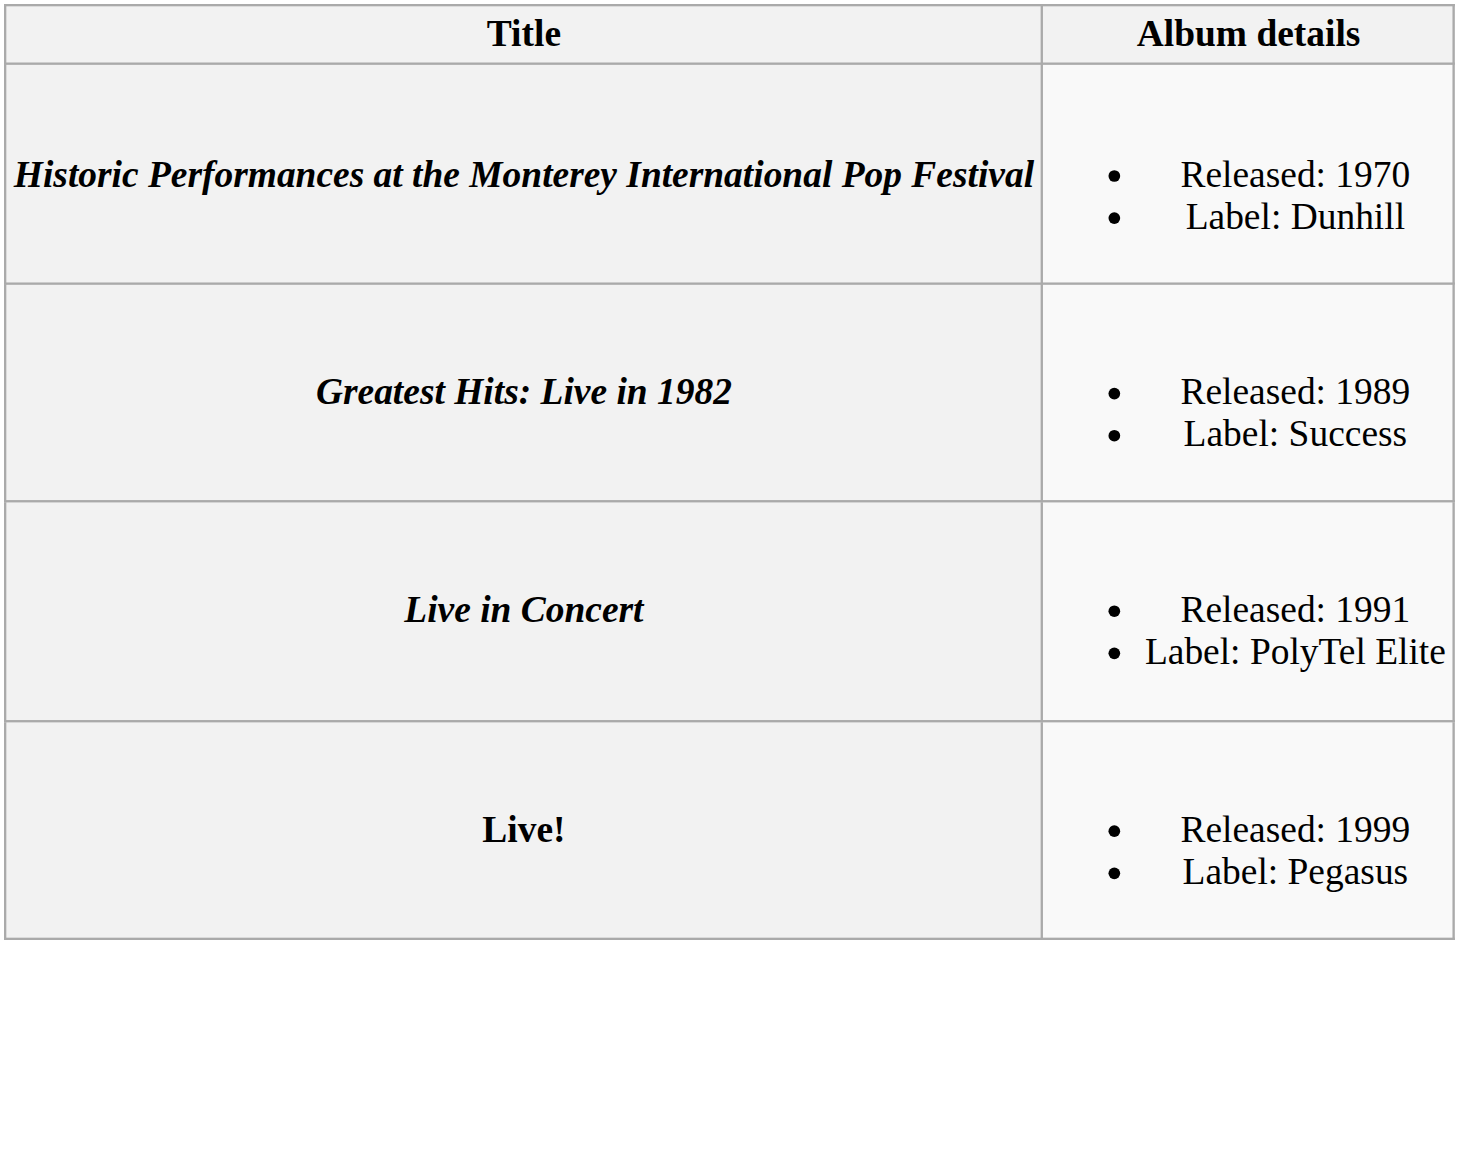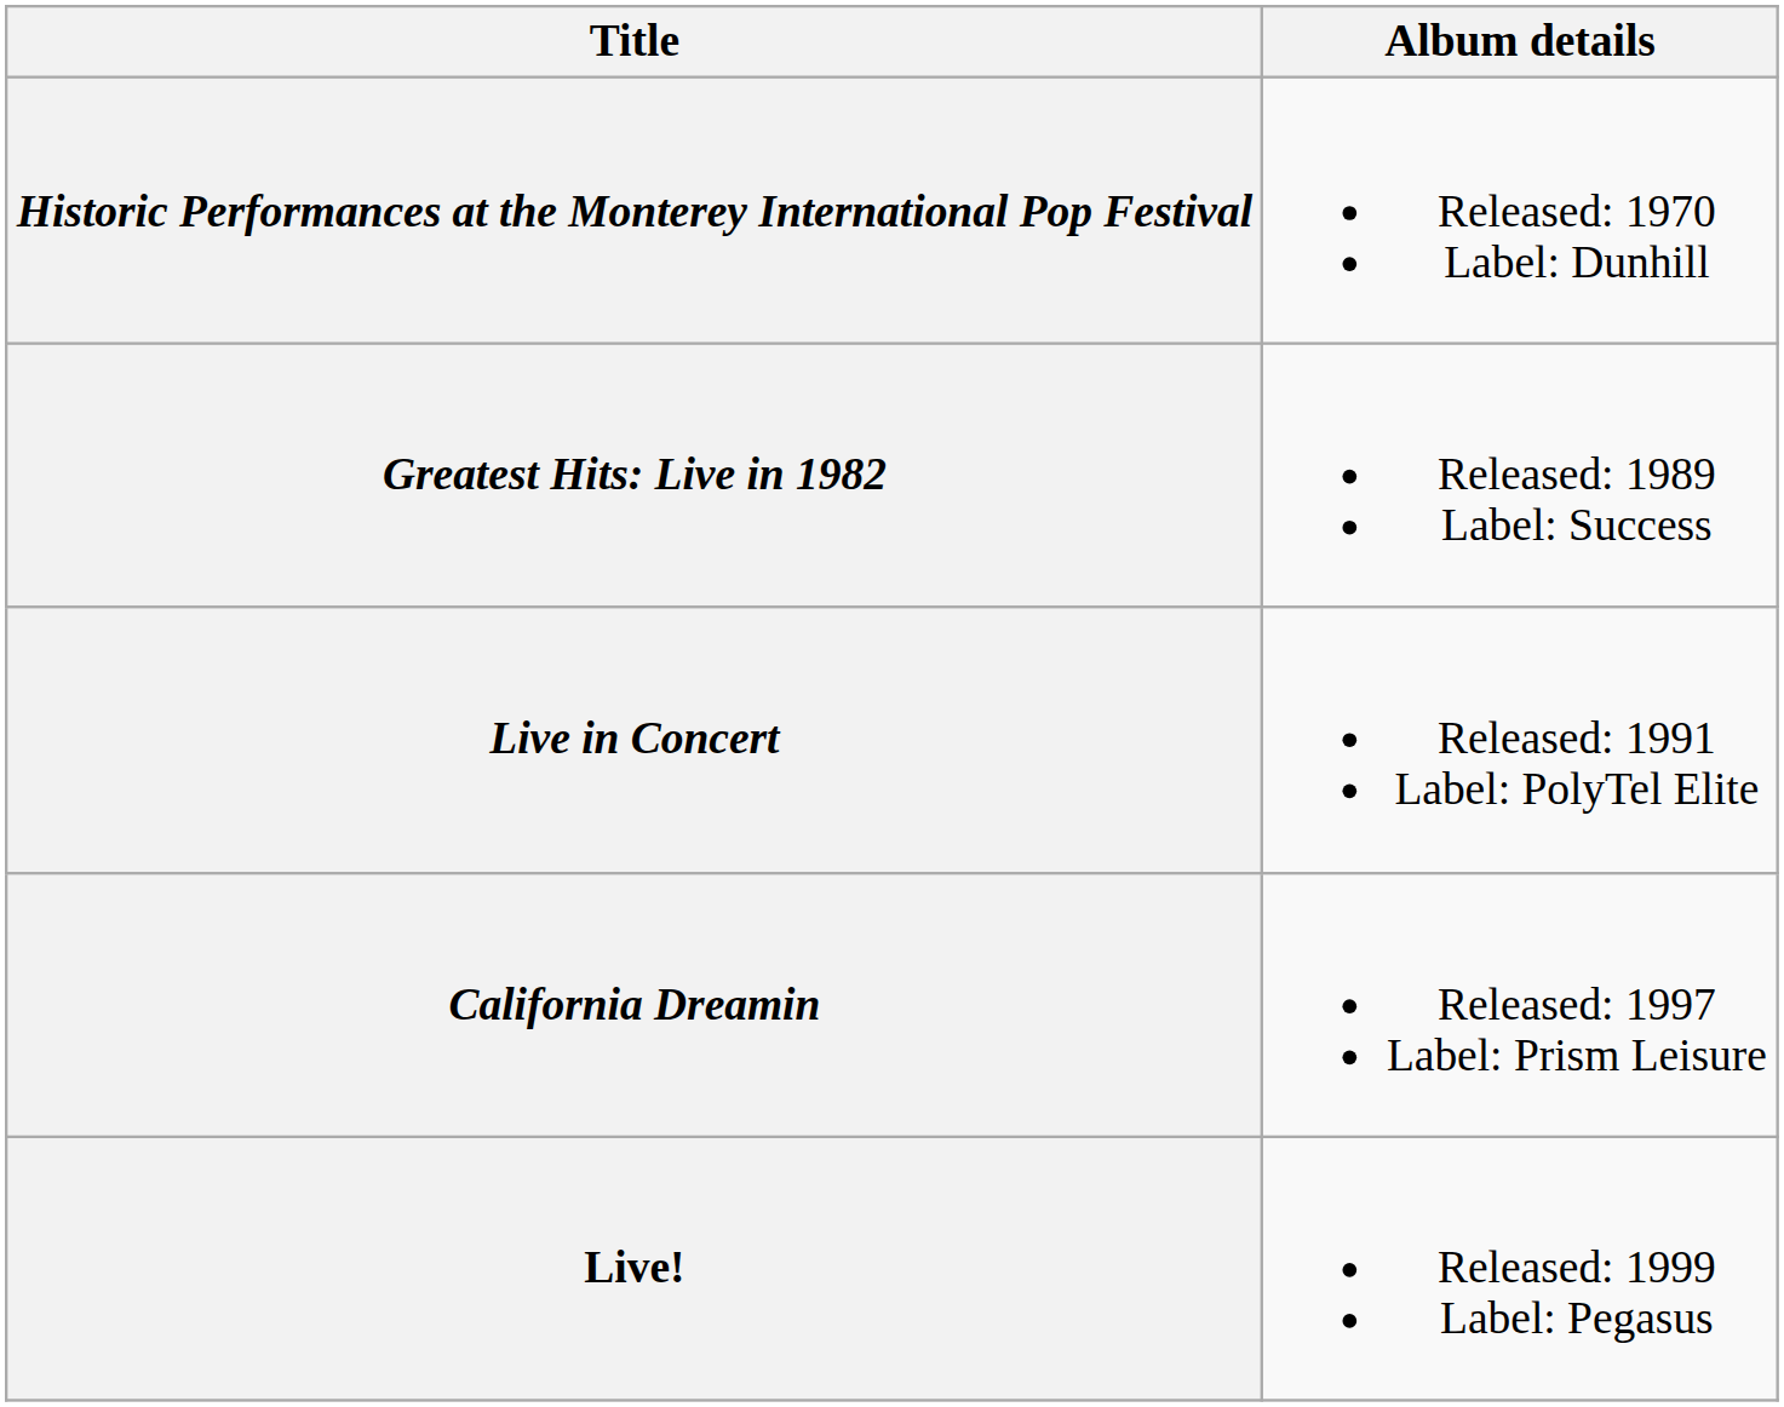+ row: California Dreamin | Released: 1997 Label: Prism Leisure
